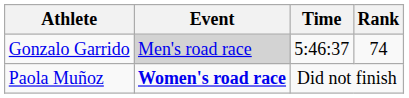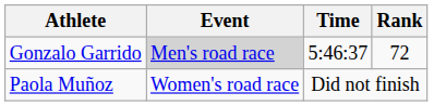Gonzalo Garrido | Rank: 74 -> 72
Paola Muñoz | Event: bold -> normal
